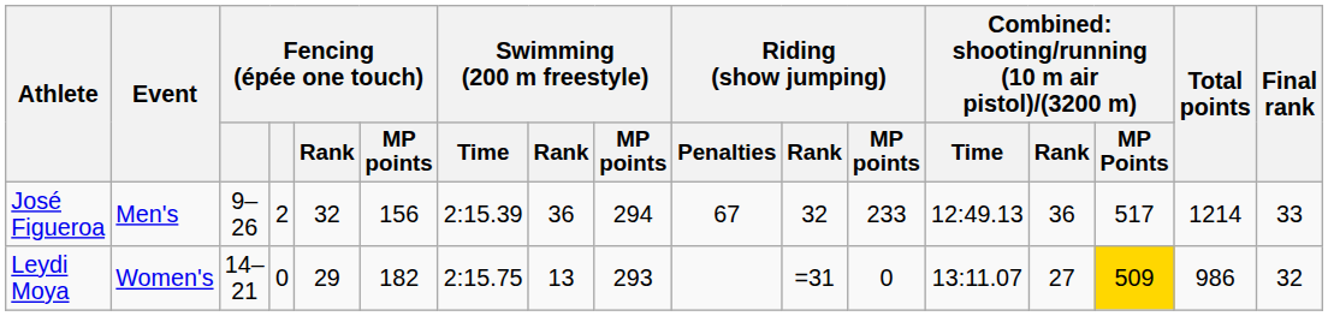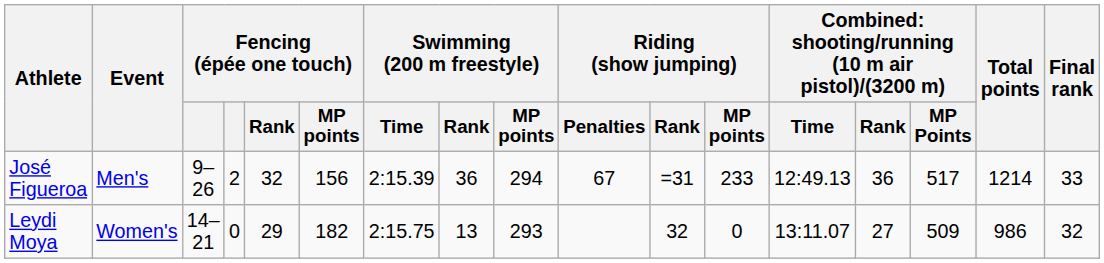José Figueroa | Riding (show jumping) / Rank: 32 -> =31
Leydi Moya | Riding (show jumping) / Rank: =31 -> 32
Leydi Moya | column 15: gold background -> no background
